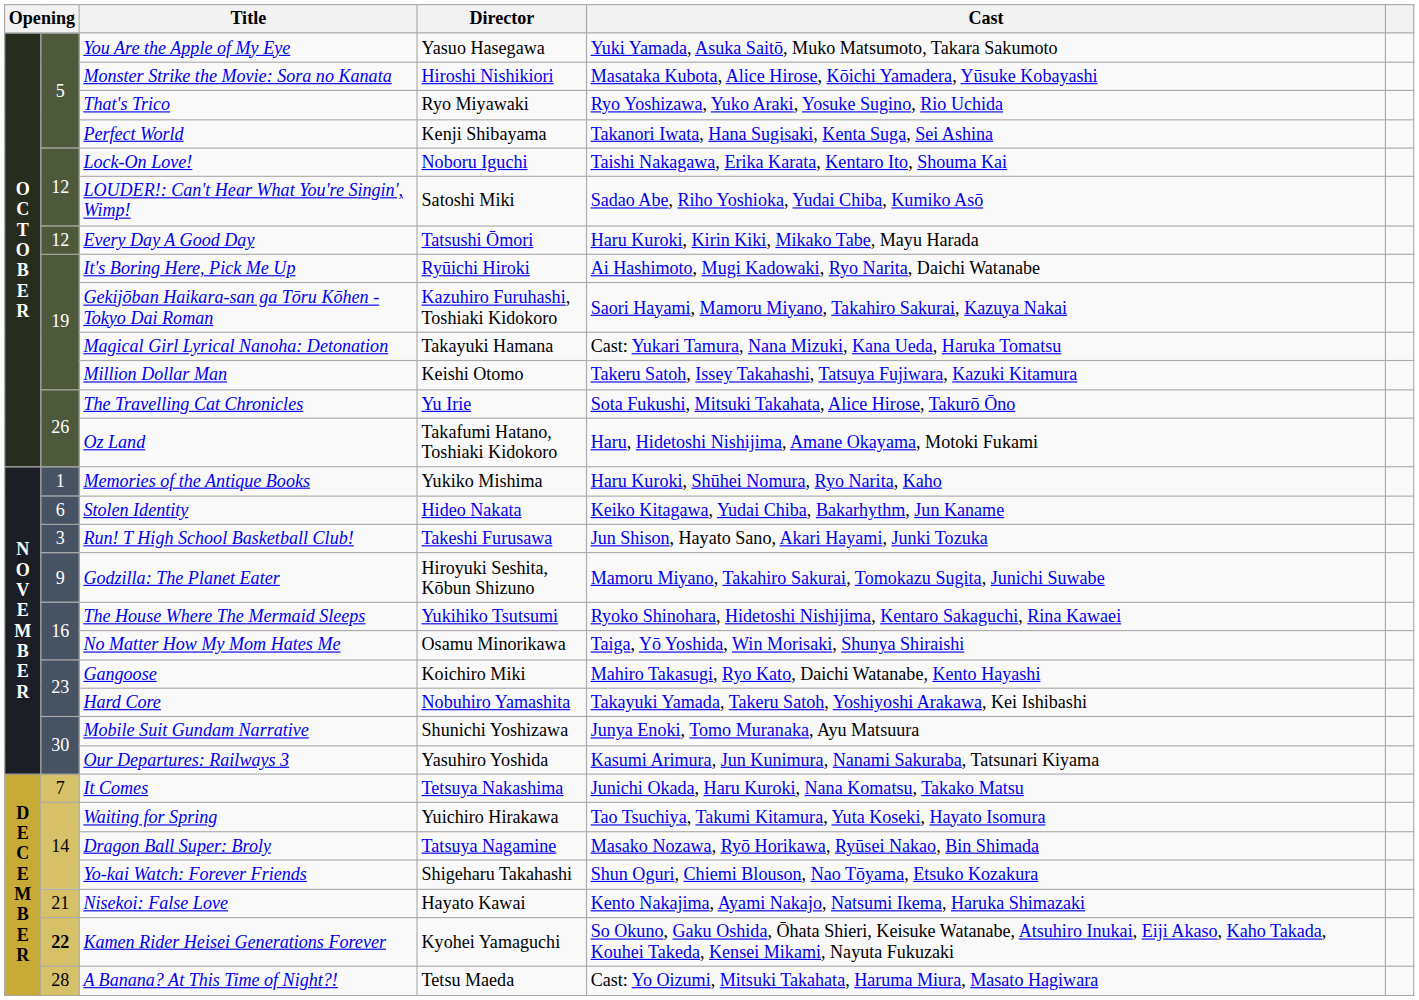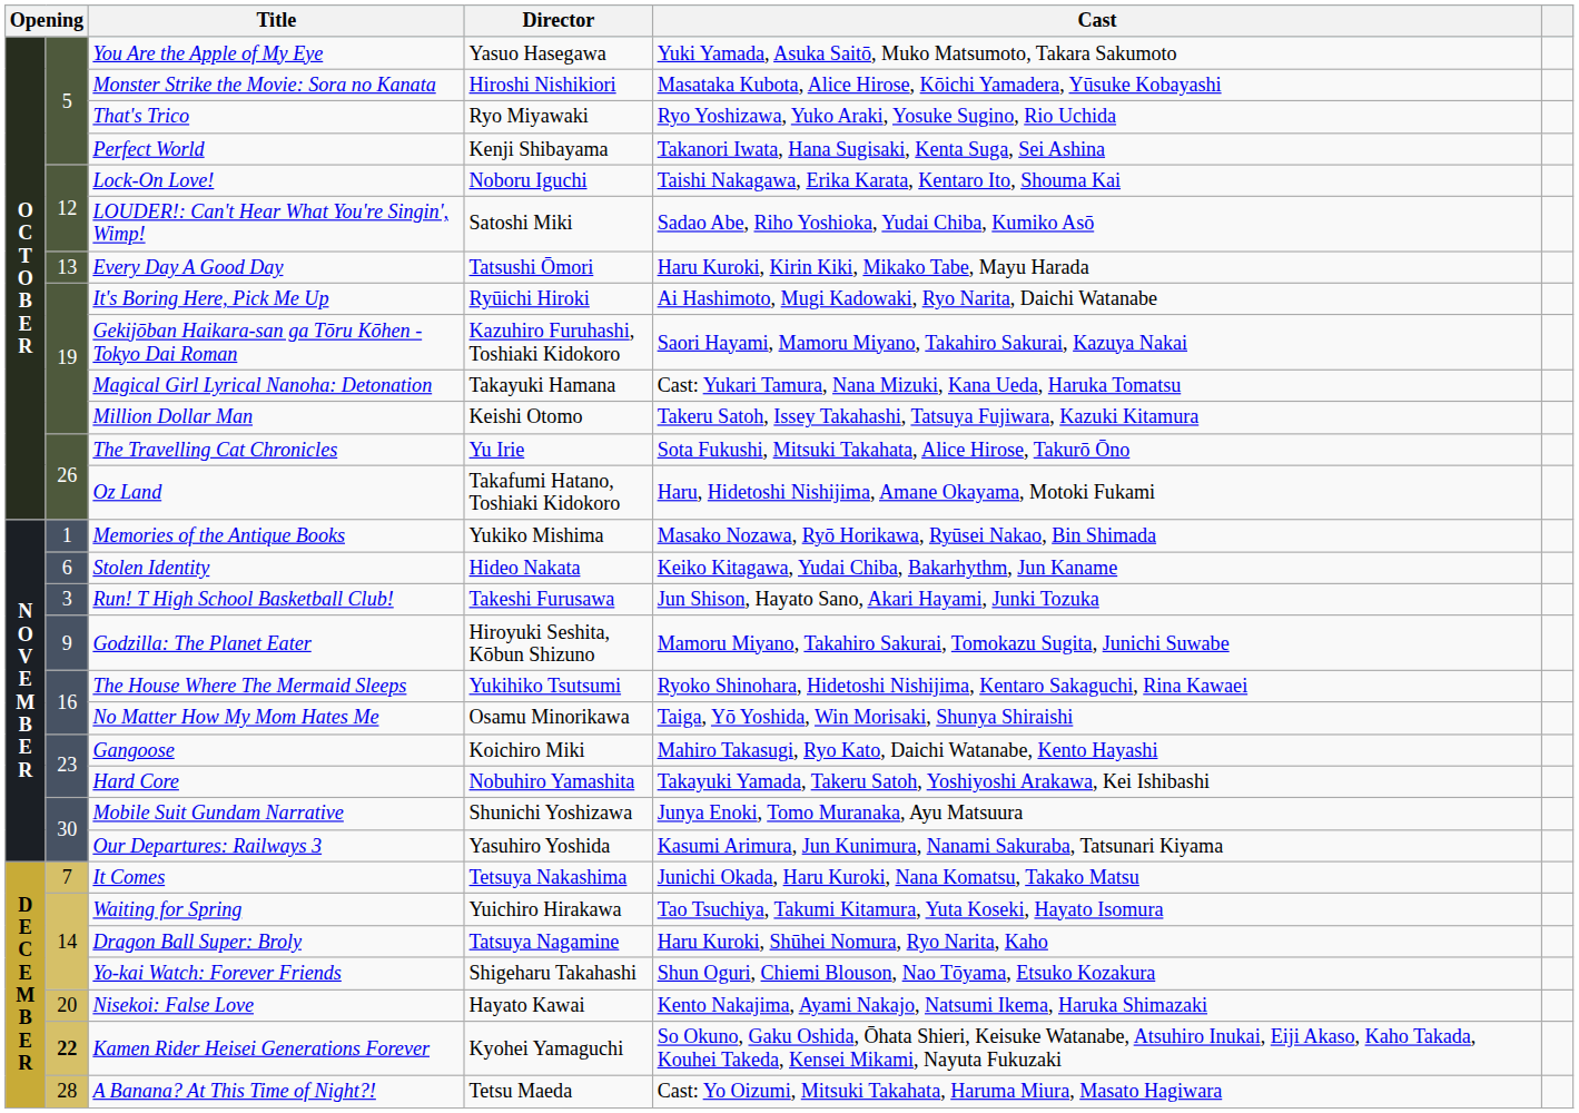Every Day A Good Day | column 2: 12 -> 13
Memories of the Antique Books | Cast: Haru Kuroki, Shūhei Nomura, Ryo Narita, Kaho -> Masako Nozawa, Ryō Horikawa, Ryūsei Nakao, Bin Shimada
Dragon Ball Super: Broly | Cast: Masako Nozawa, Ryō Horikawa, Ryūsei Nakao, Bin Shimada -> Haru Kuroki, Shūhei Nomura, Ryo Narita, Kaho
Nisekoi: False Love | column 2: 21 -> 20
